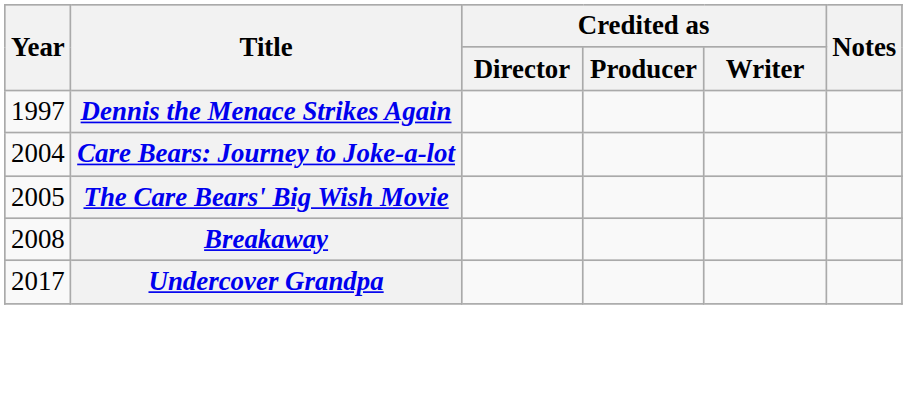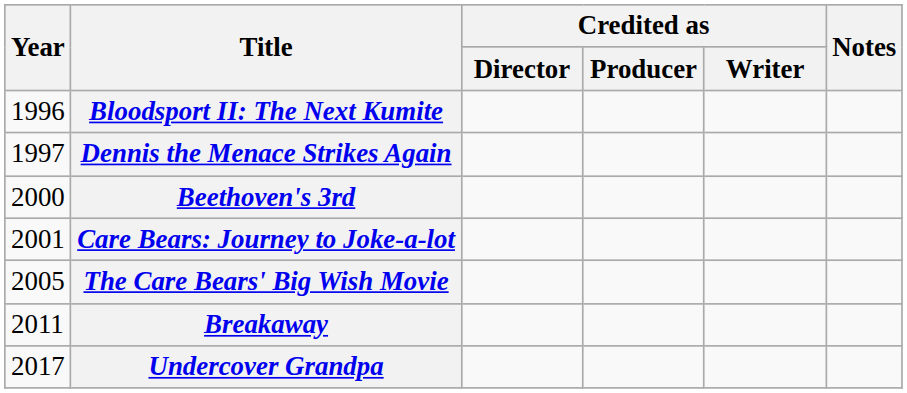+ row: 1996 | Bloodsport II: The Next Kumite
+ row: 2000 | Beethoven's 3rd
Care Bears: Journey to Joke-a-lot | Year: 2004 -> 2001
Breakaway | Year: 2008 -> 2011
